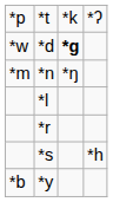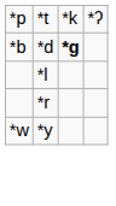*d | column 1: *w -> *b
- row: *m | *n | *ŋ
- row: *s | *h
*y | column 1: *b -> *w
